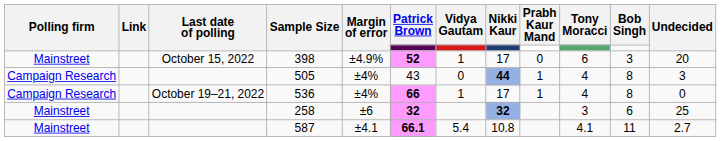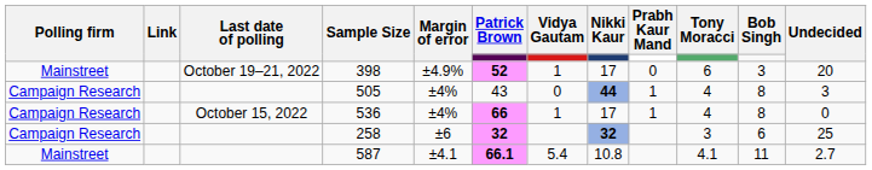398 | Last date of polling: October 15, 2022 -> October 19–21, 2022
536 | Last date of polling: October 19–21, 2022 -> October 15, 2022
258 | Polling firm: Mainstreet -> Campaign Research
